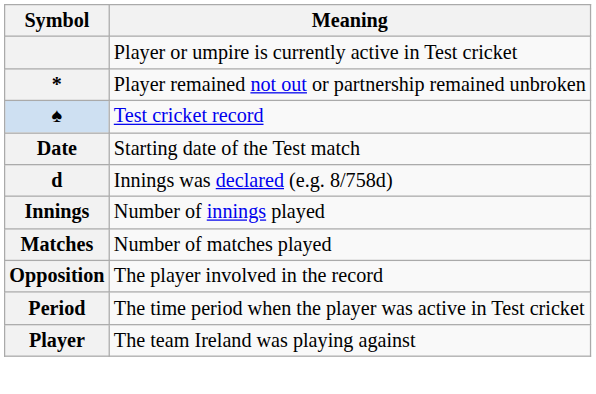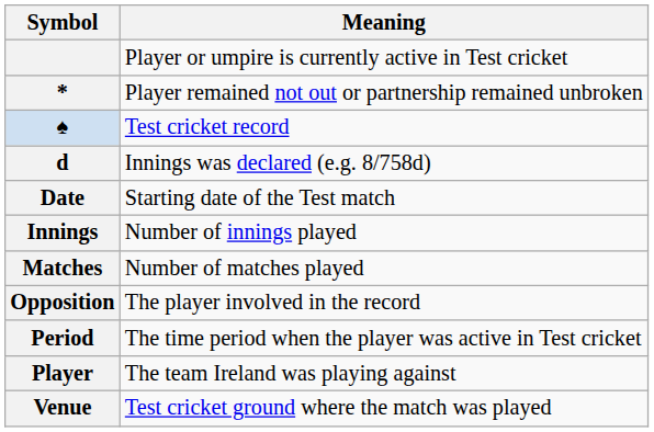rows swapped: d <-> Date
+ row: Venue | Test cricket ground where the match was played
